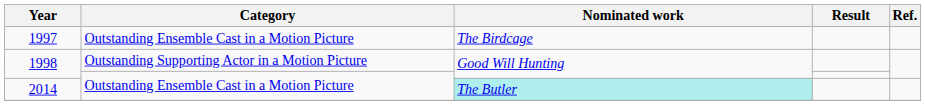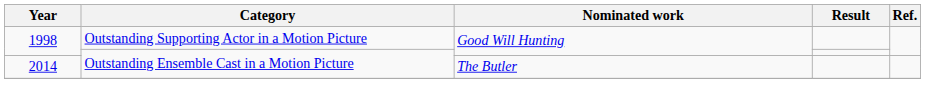- row: 1997 | Outstanding Ensemble Cast in a Motion Picture | The Birdcage
2014 | Nominated work: paleturquoise background -> no background
